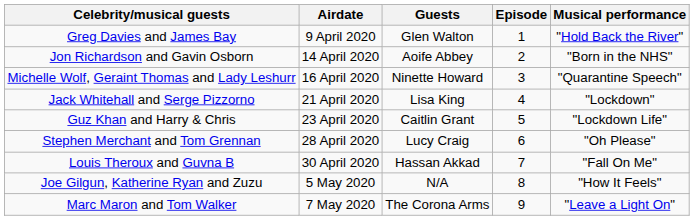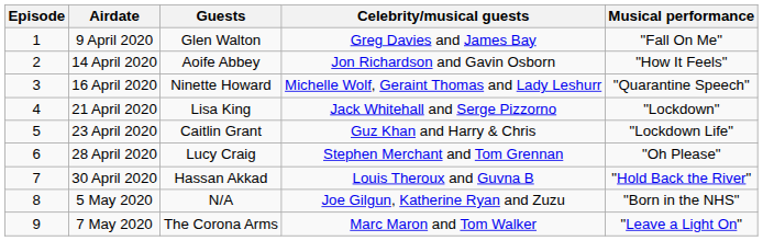columns swapped: Episode <-> Celebrity/musical guests
9 April 2020 | Musical performance: "Hold Back the River" -> "Fall On Me"
14 April 2020 | Musical performance: "Born in the NHS" -> "How It Feels"
30 April 2020 | Musical performance: "Fall On Me" -> "Hold Back the River"
5 May 2020 | Musical performance: "How It Feels" -> "Born in the NHS"
